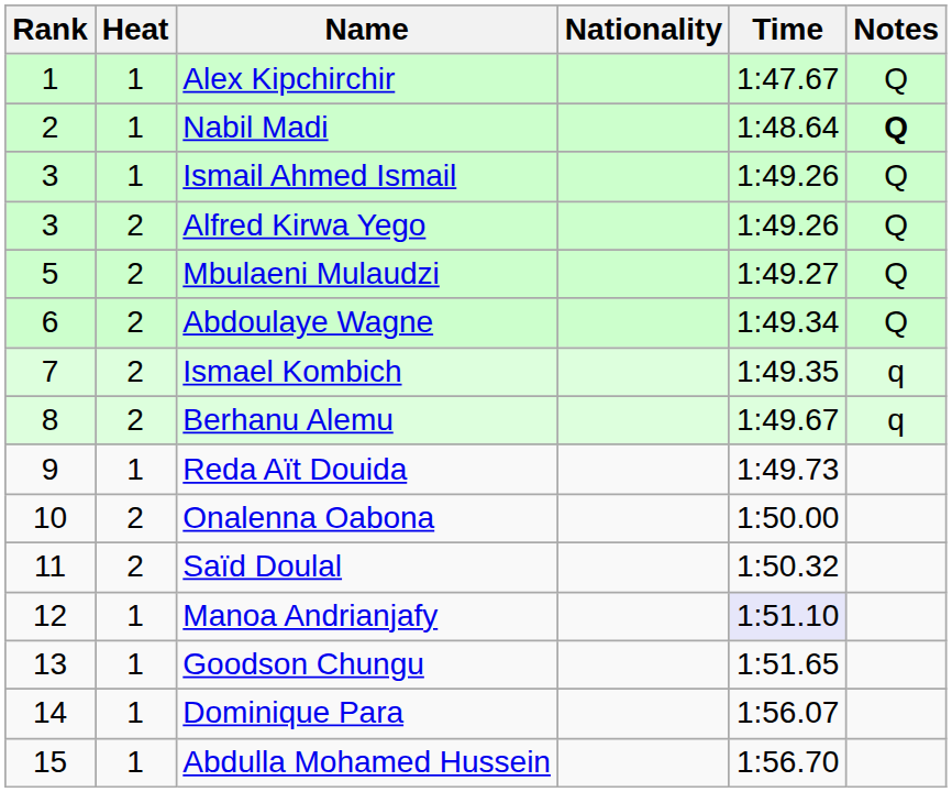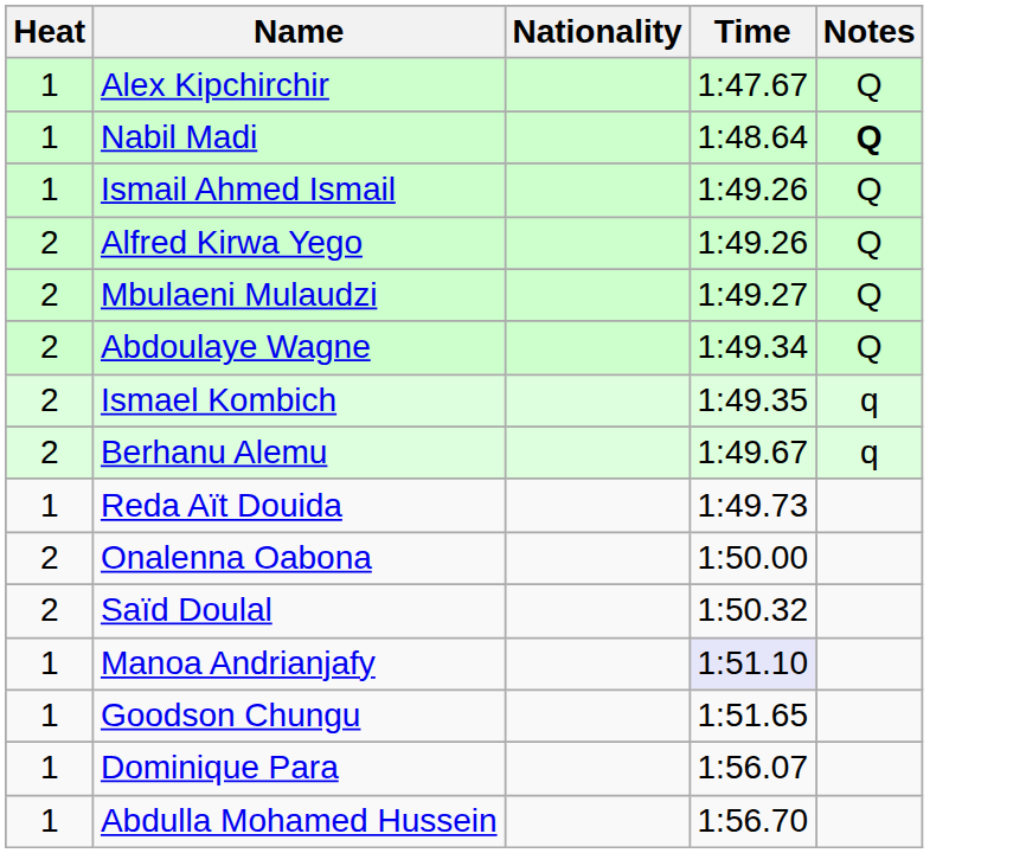- column: Rank | 1 | 2 | 3 | 3 | 5 | 6 | 7 | 8 | 9 | 10 | 11 | 12 | 13 | 14 | 15
